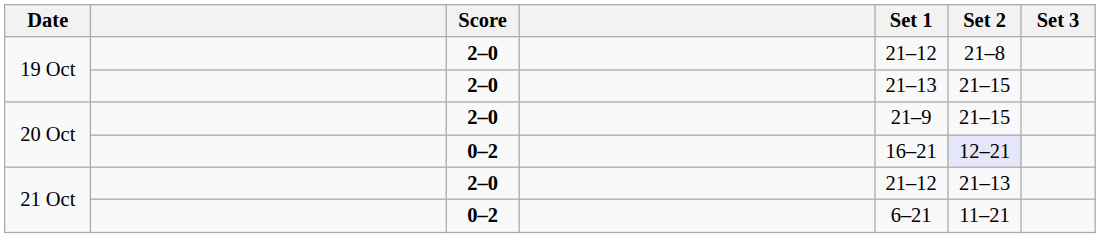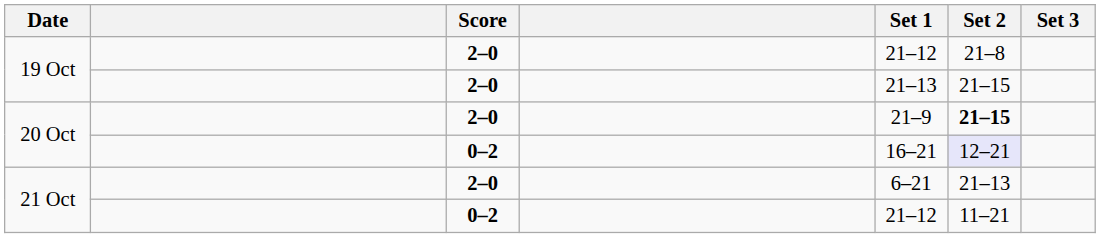20 Oct / 2–0 | Set 2: normal -> bold
21 Oct / 2–0 | Set 1: 21–12 -> 6–21
21 Oct / 0–2 | Set 1: 6–21 -> 21–12
